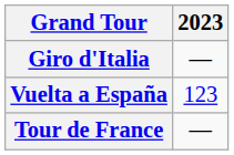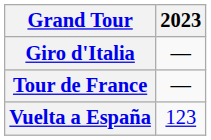rows swapped: Tour de France <-> Vuelta a España
